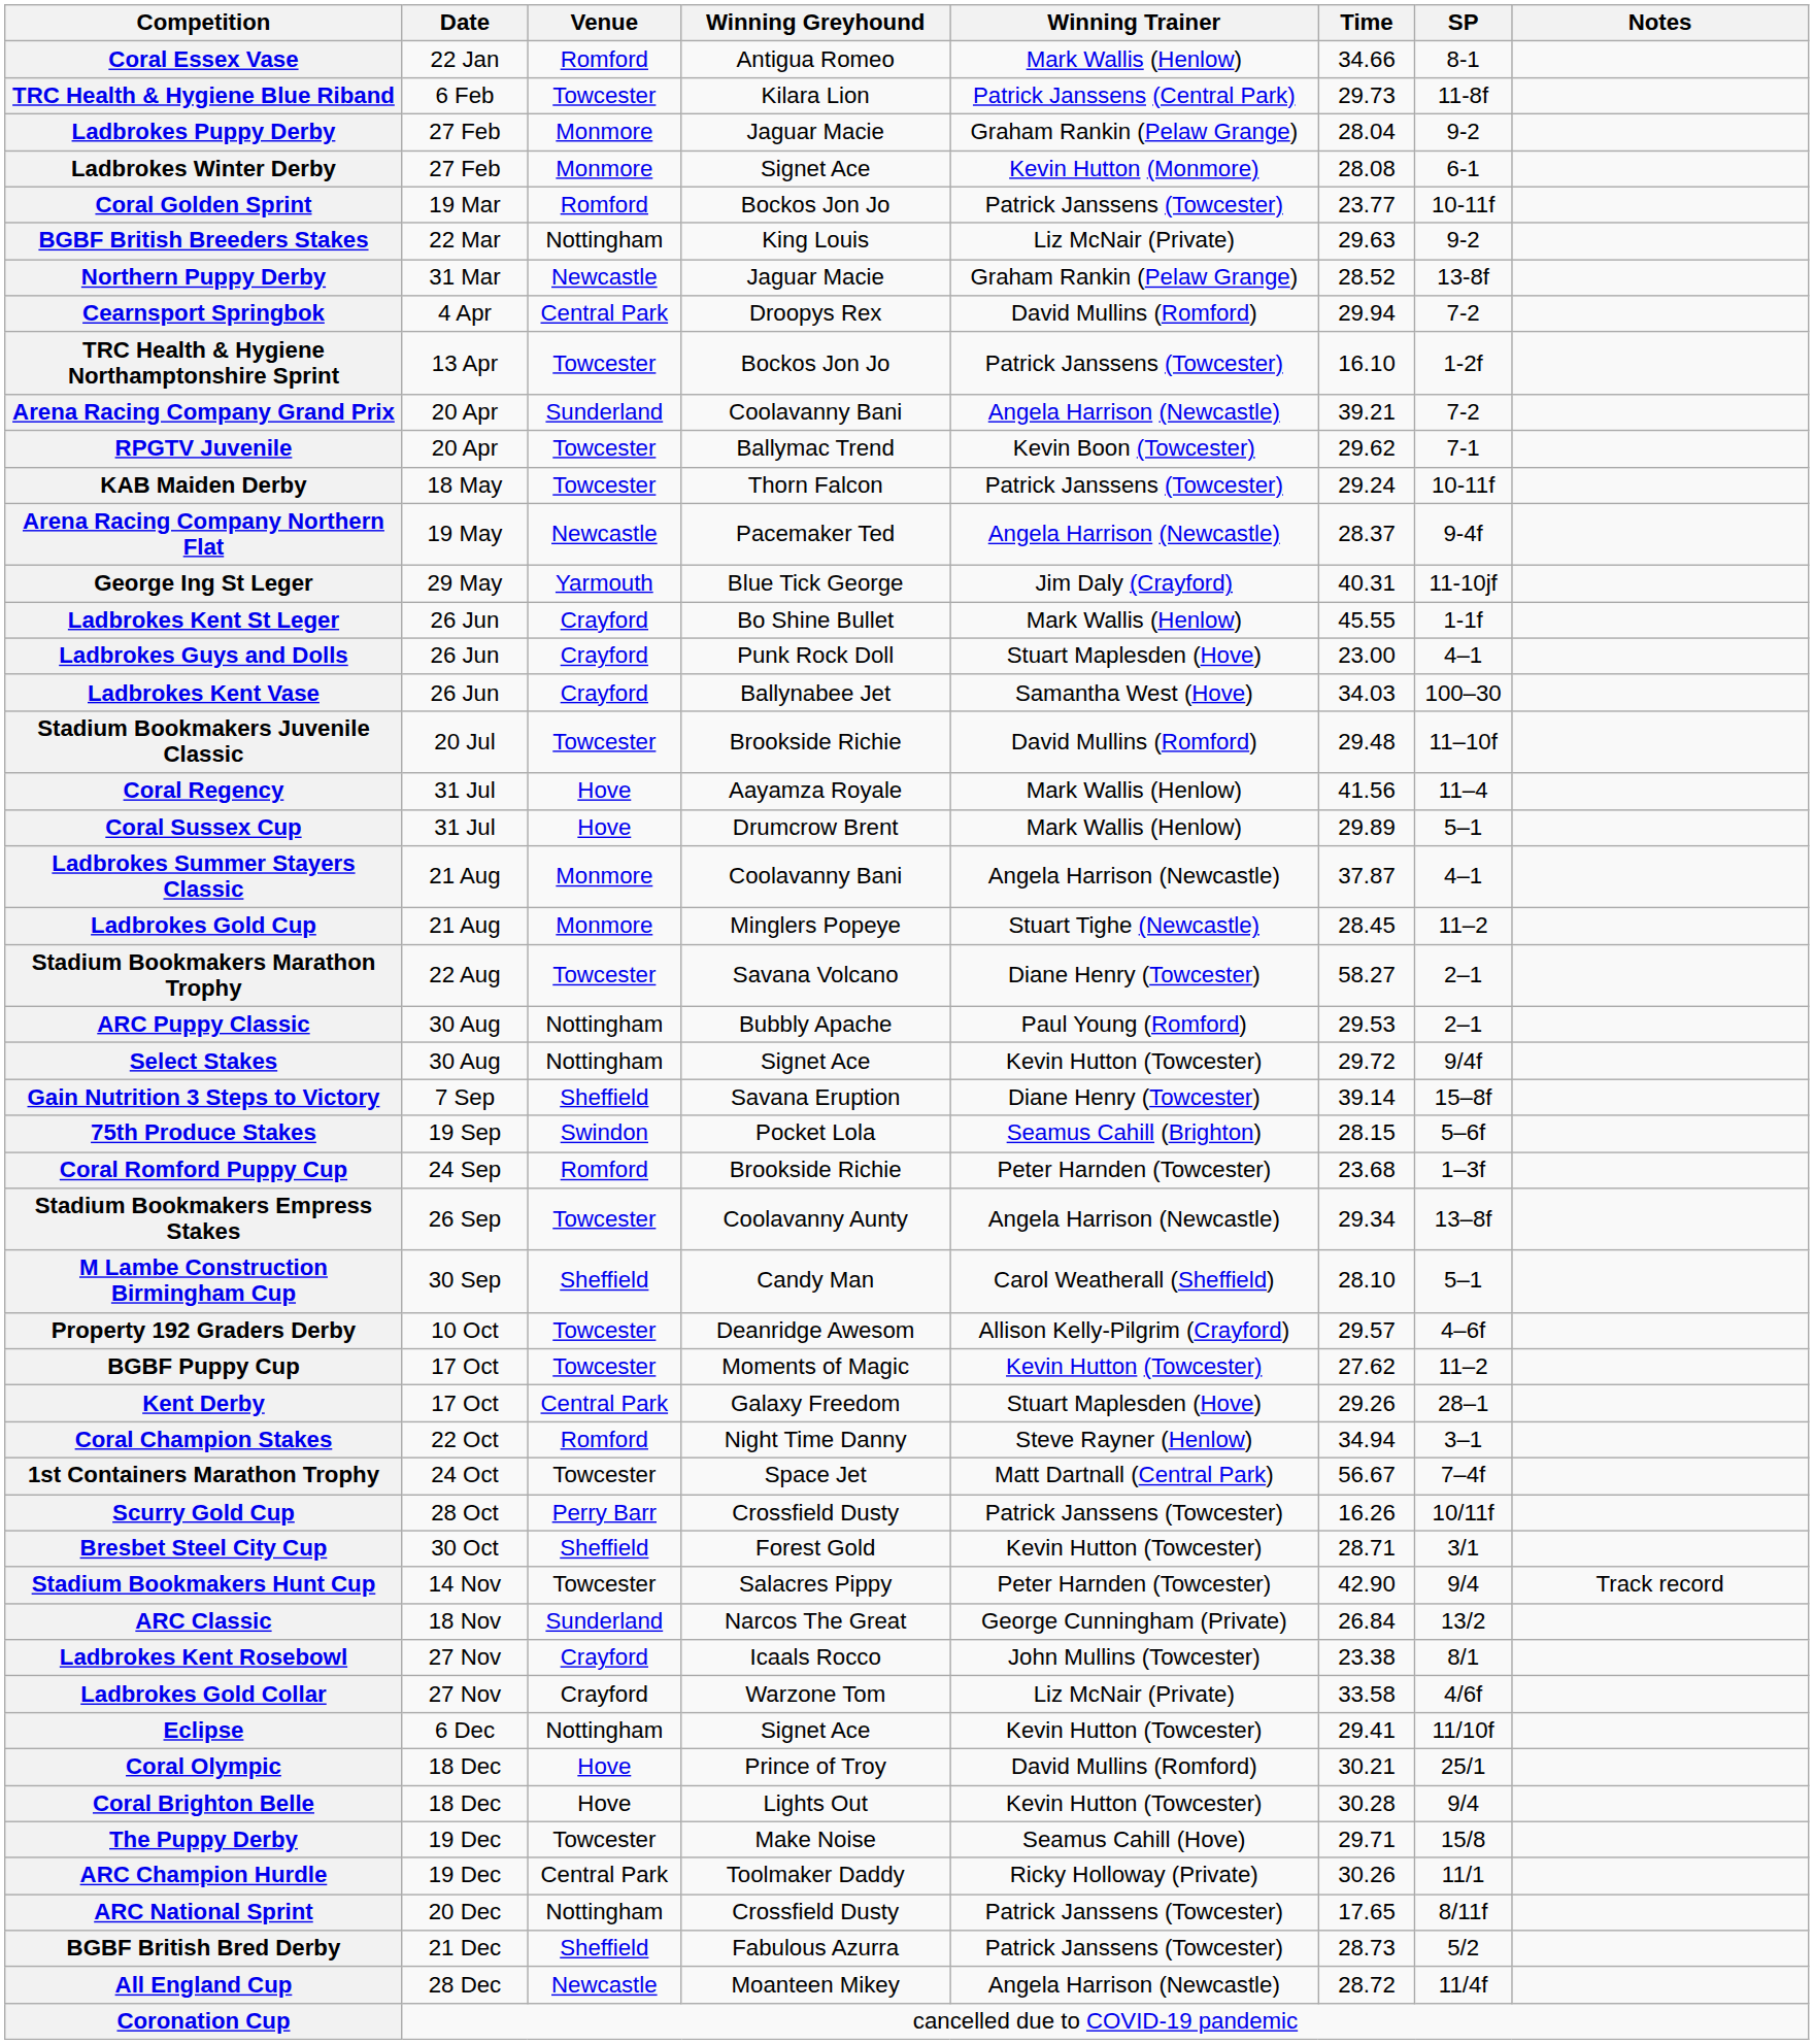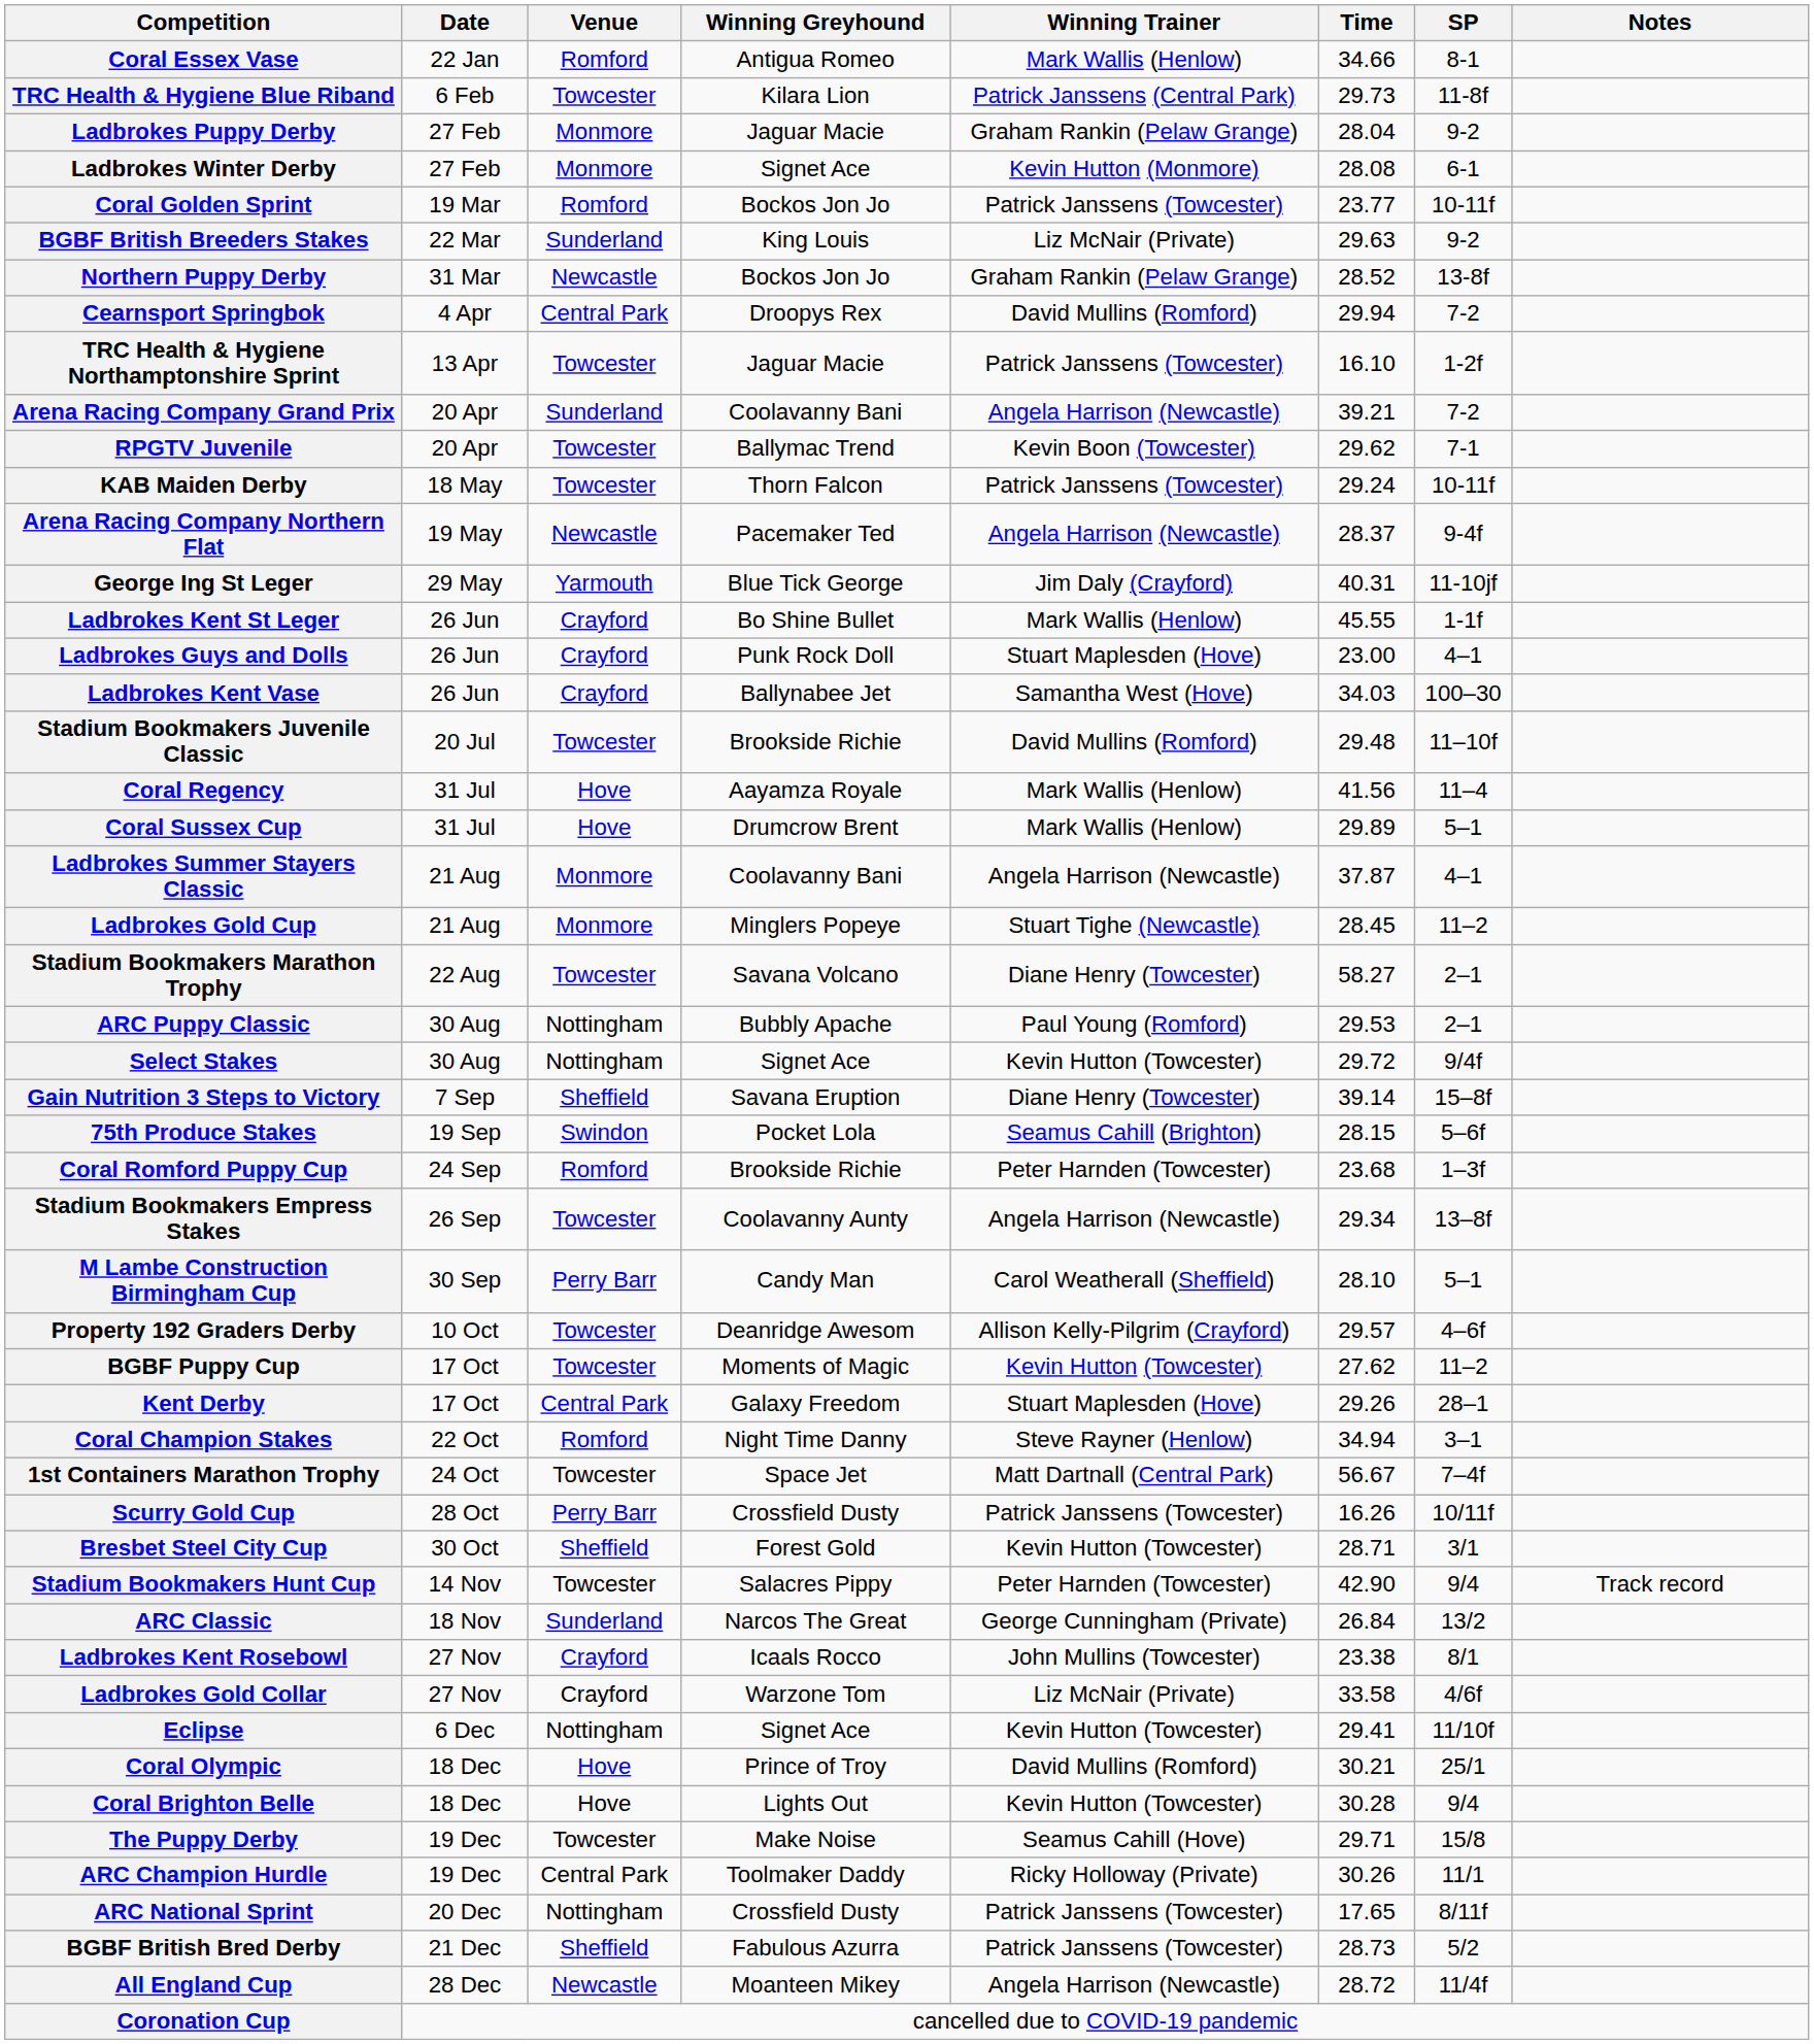BGBF British Breeders Stakes | Venue: Nottingham -> Sunderland
Northern Puppy Derby | Winning Greyhound: Jaguar Macie -> Bockos Jon Jo
TRC Health & Hygiene Northamptonshire Sprint | Winning Greyhound: Bockos Jon Jo -> Jaguar Macie
M Lambe Construction Birmingham Cup | Venue: Sheffield -> Perry Barr
